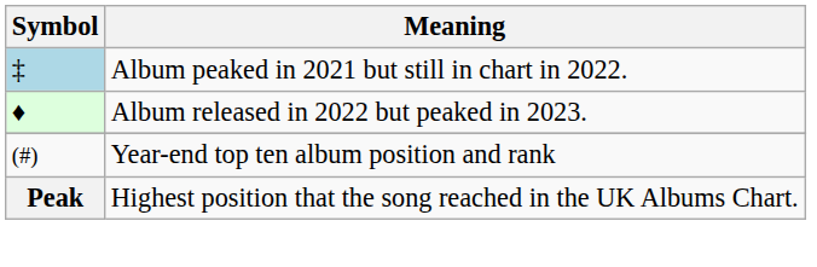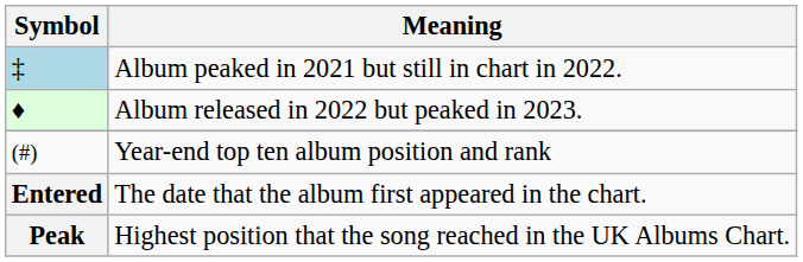+ row: Entered | The date that the album first appeared in the chart.
